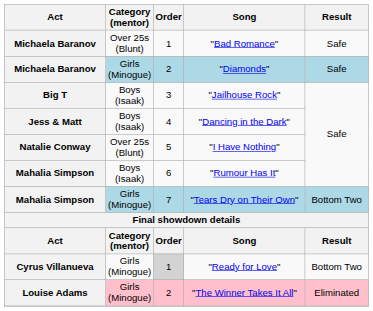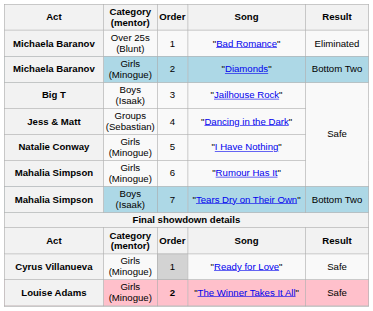"Bad Romance" | Result: Safe -> Eliminated
"Diamonds" | Result: Safe -> Bottom Two
"Dancing in the Dark" | Category (mentor): Boys (Isaak) -> Groups (Sebastian)
"I Have Nothing" | Category (mentor): Over 25s (Blunt) -> Girls (Minogue)
"Rumour Has It" | Category (mentor): Boys (Isaak) -> Girls (Minogue)
"Tears Dry on Their Own" | Category (mentor): Girls (Minogue) -> Boys (Isaak)
"Ready for Love" | Result: Bottom Two -> Safe
"The Winner Takes It All" | Order: normal -> bold
"The Winner Takes It All" | Result: Eliminated -> Safe
